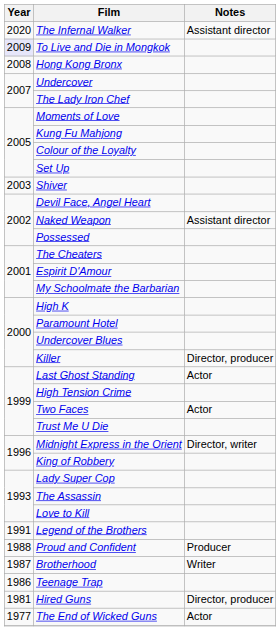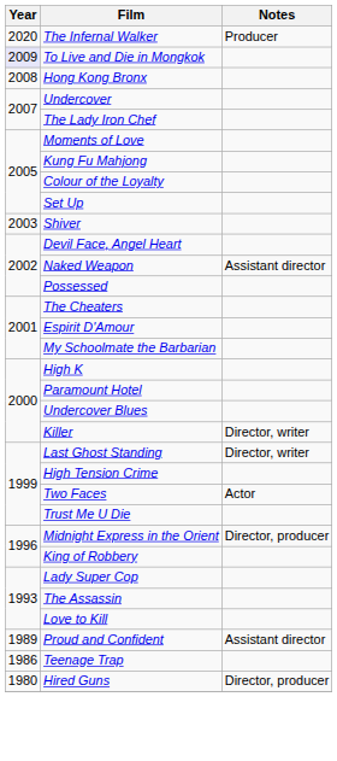The Infernal Walker | Notes: Assistant director -> Producer
Killer | Notes: Director, producer -> Director, writer
Last Ghost Standing | Notes: Actor -> Director, writer
Midnight Express in the Orient | Notes: Director, writer -> Director, producer
- row: 1991 | Legend of the Brothers
Proud and Confident | Year: 1988 -> 1989
Proud and Confident | Notes: Producer -> Assistant director
- row: 1987 | Brotherhood | Writer
Hired Guns | Year: 1981 -> 1980
- row: 1977 | The End of Wicked Guns | Actor
